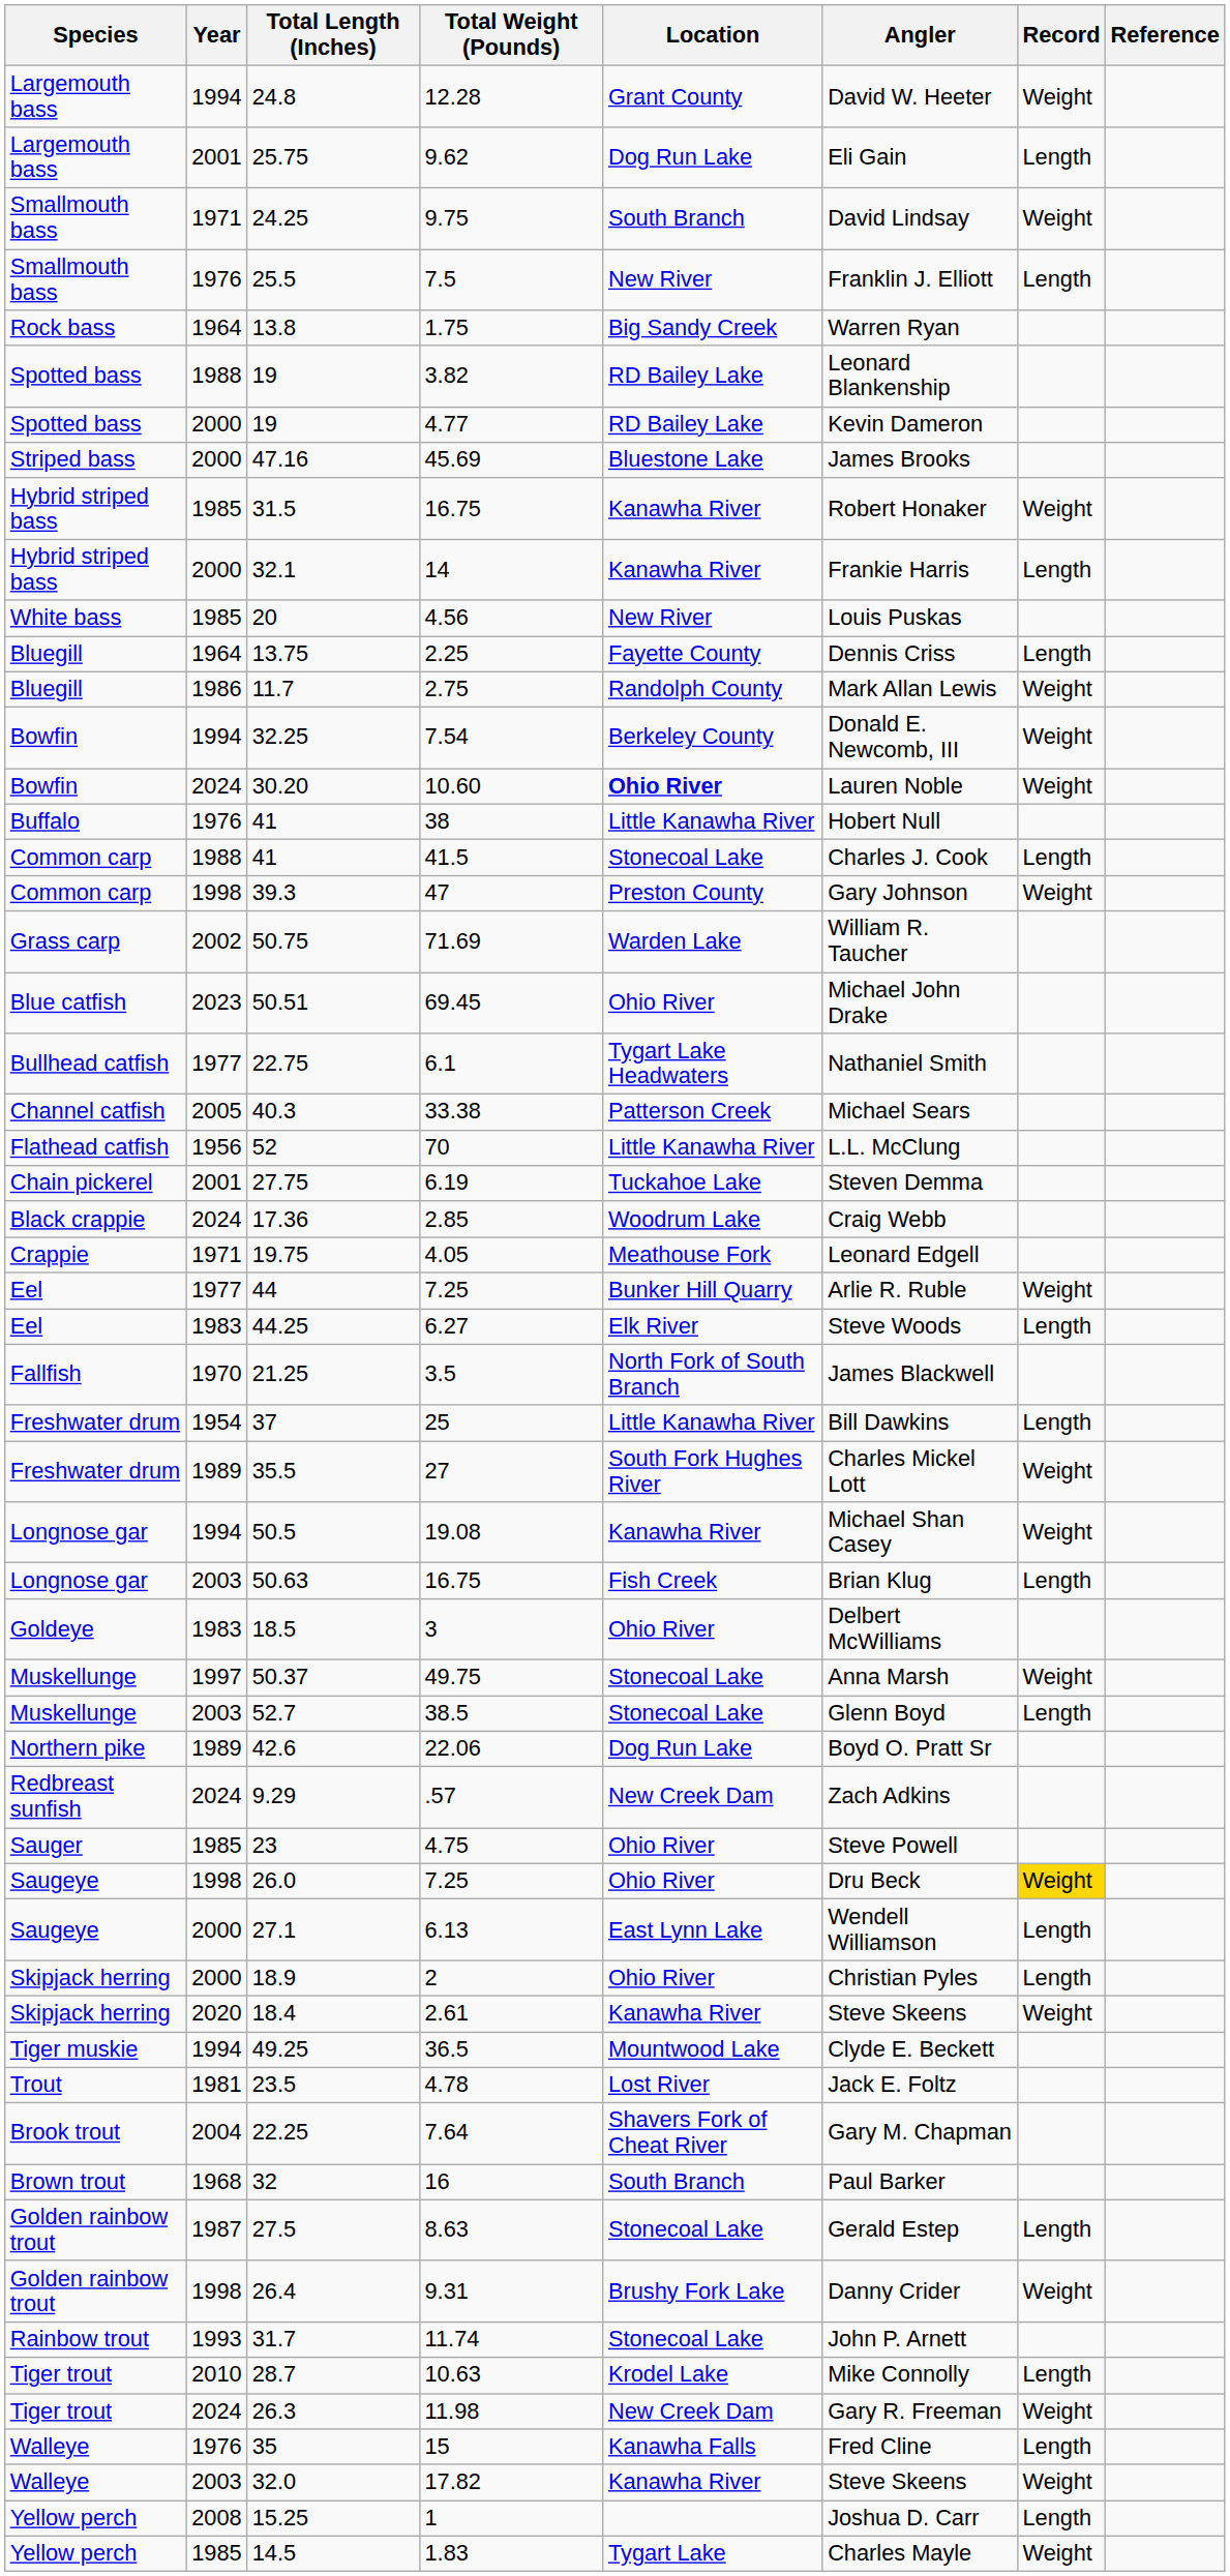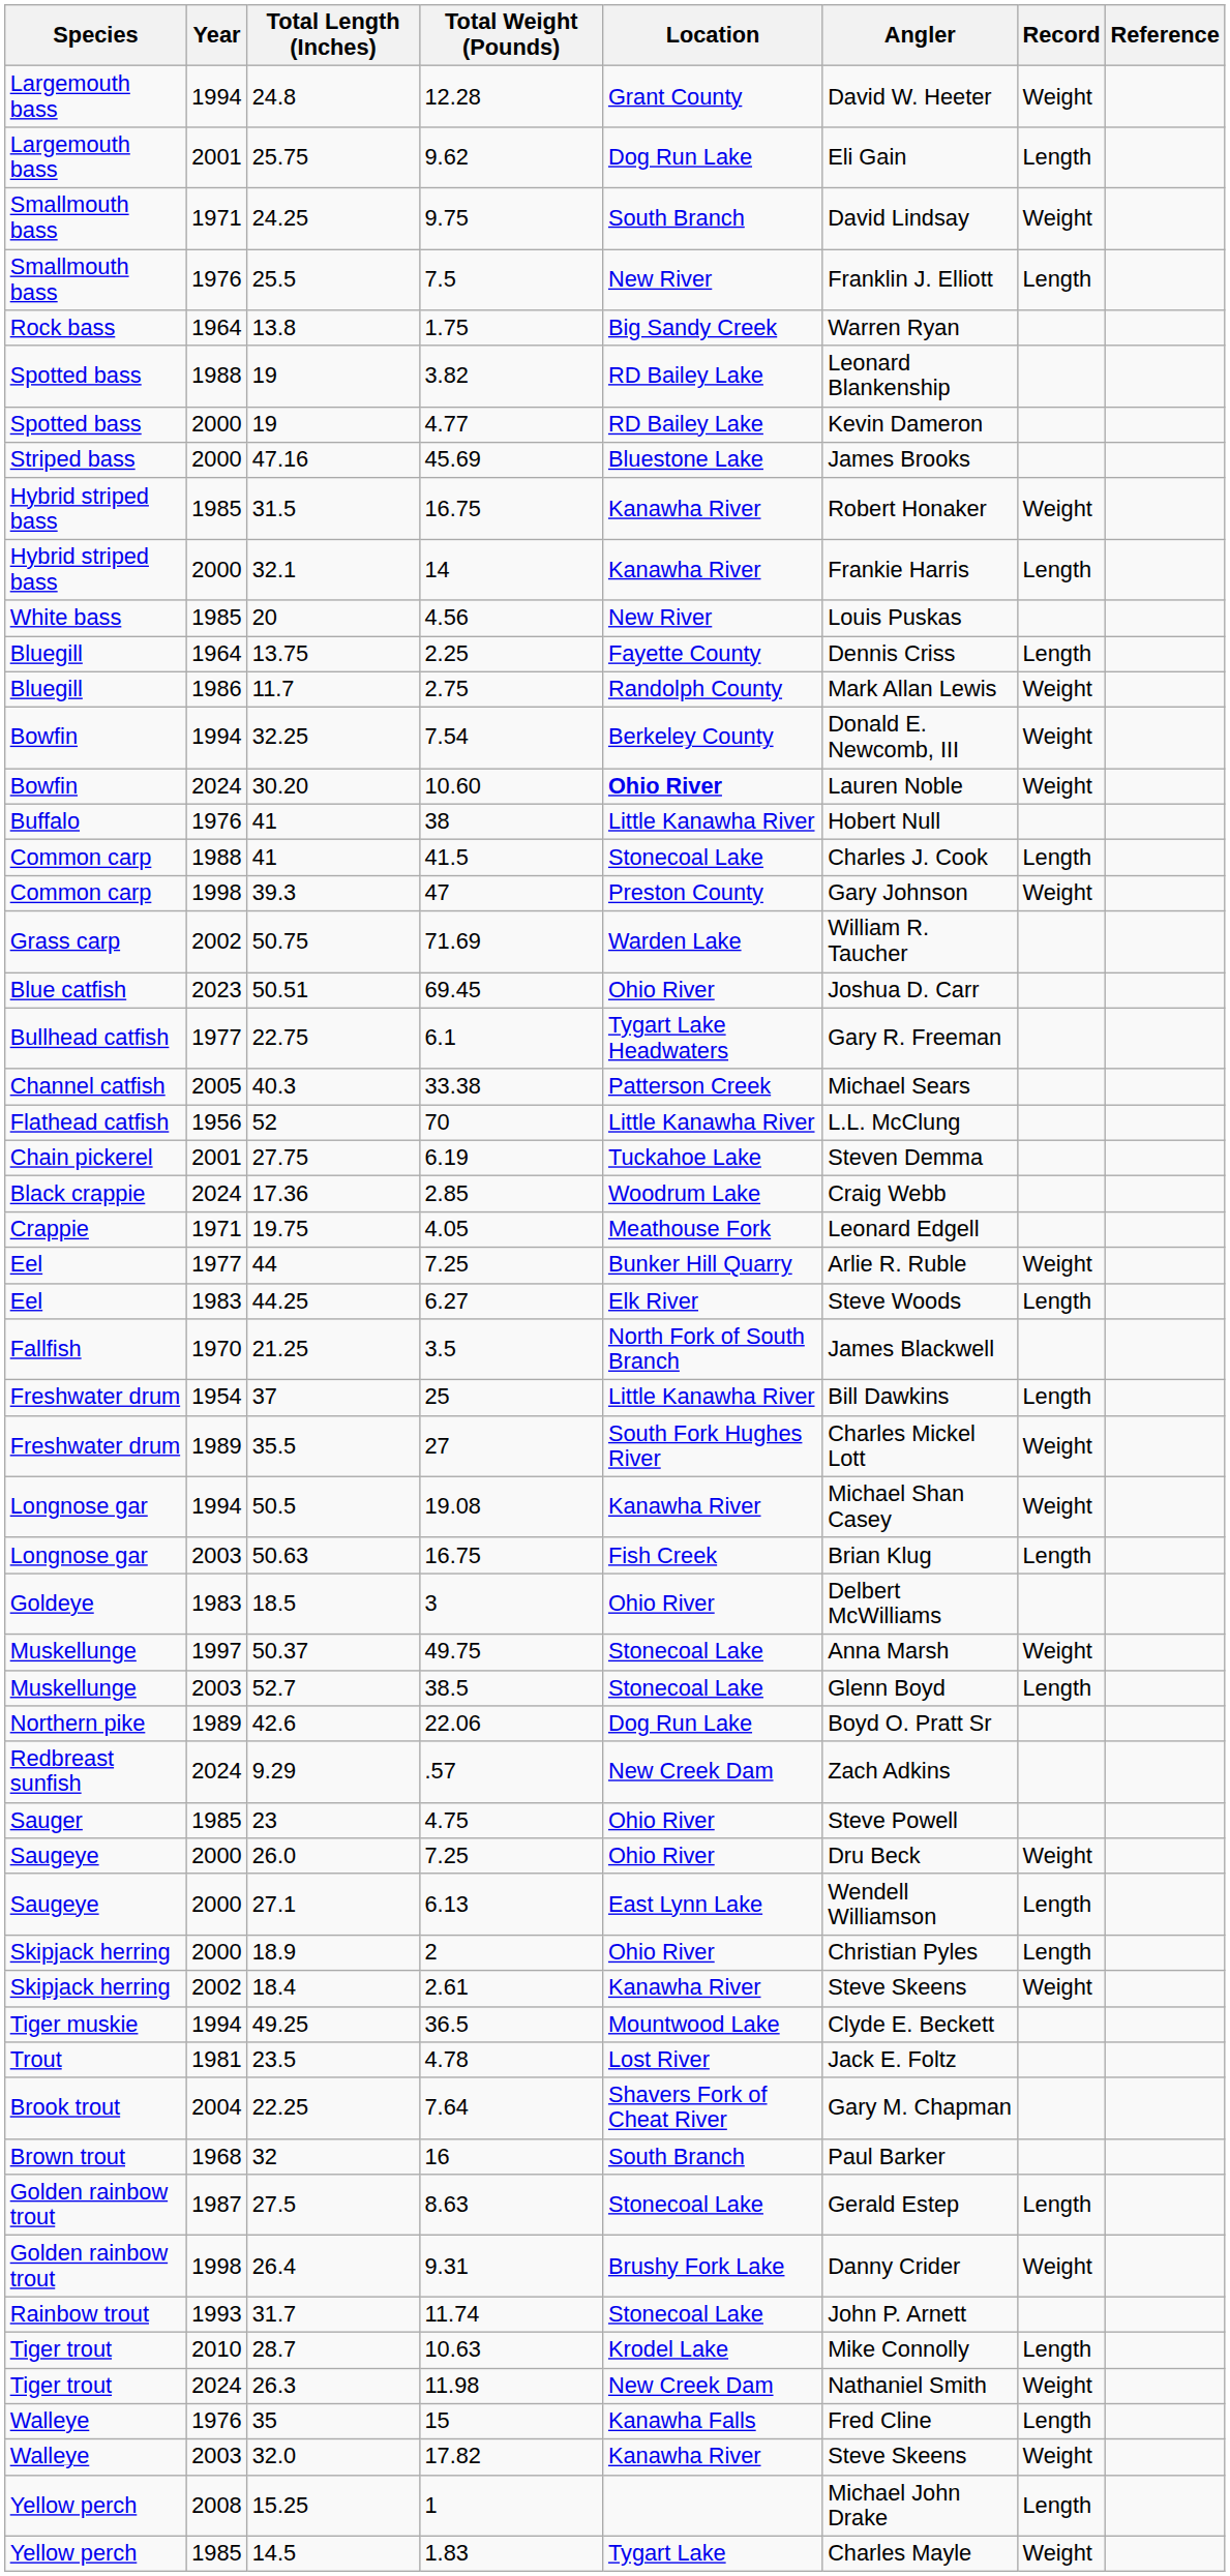50.51 | Angler: Michael John Drake -> Joshua D. Carr
22.75 | Angler: Nathaniel Smith -> Gary R. Freeman
26.0 | Year: 1998 -> 2000
26.0 | Record: gold background -> no background
18.4 | Year: 2020 -> 2002
26.3 | Angler: Gary R. Freeman -> Nathaniel Smith
15.25 | Angler: Joshua D. Carr -> Michael John Drake
